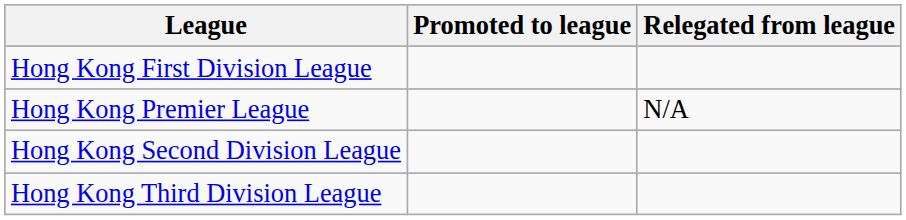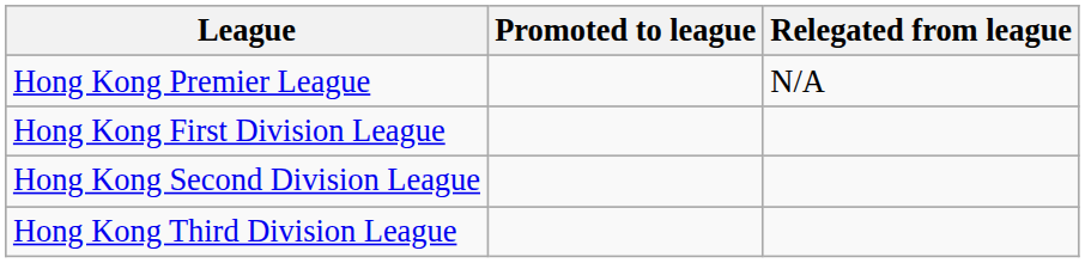rows swapped: Hong Kong Premier League <-> Hong Kong First Division League
